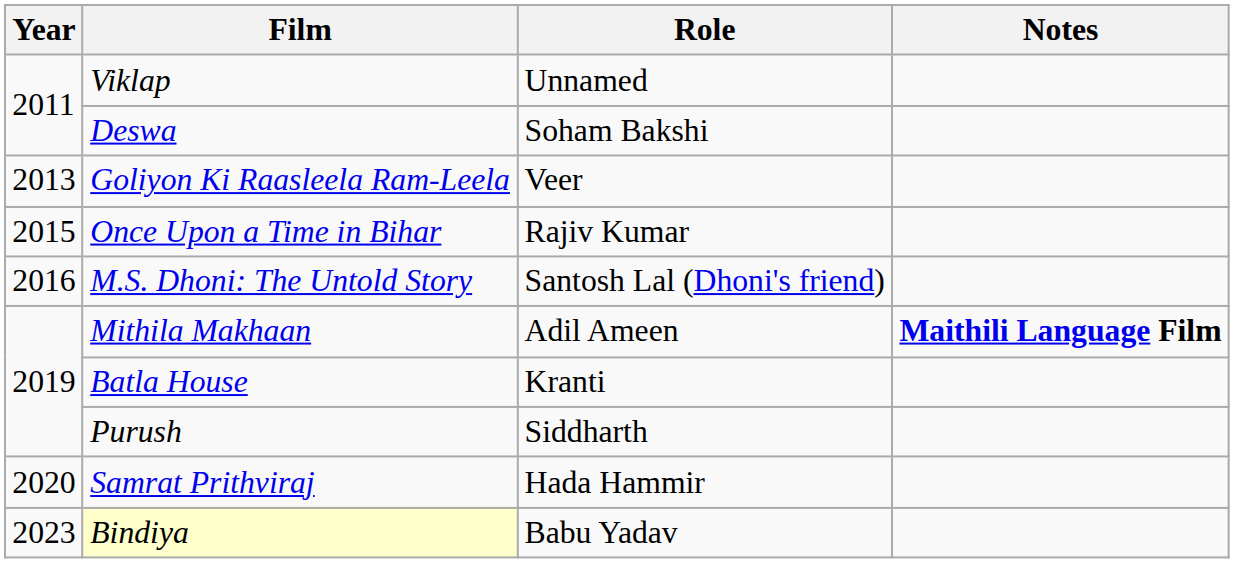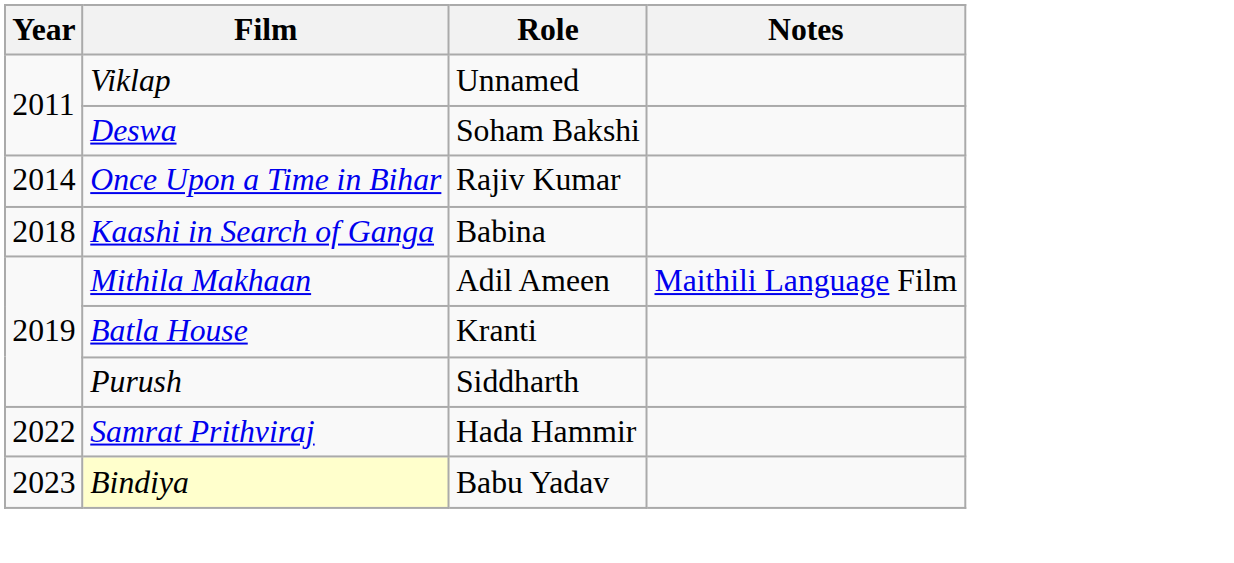- row: 2013 | Goliyon Ki Raasleela Ram-Leela | Veer
Once Upon a Time in Bihar | Year: 2015 -> 2014
- row: 2016 | M.S. Dhoni: The Untold Story | Santosh Lal (Dhoni's friend)
+ row: 2018 | Kaashi in Search of Ganga | Babina
Mithila Makhaan | Notes: bold -> normal
Samrat Prithviraj | Year: 2020 -> 2022
